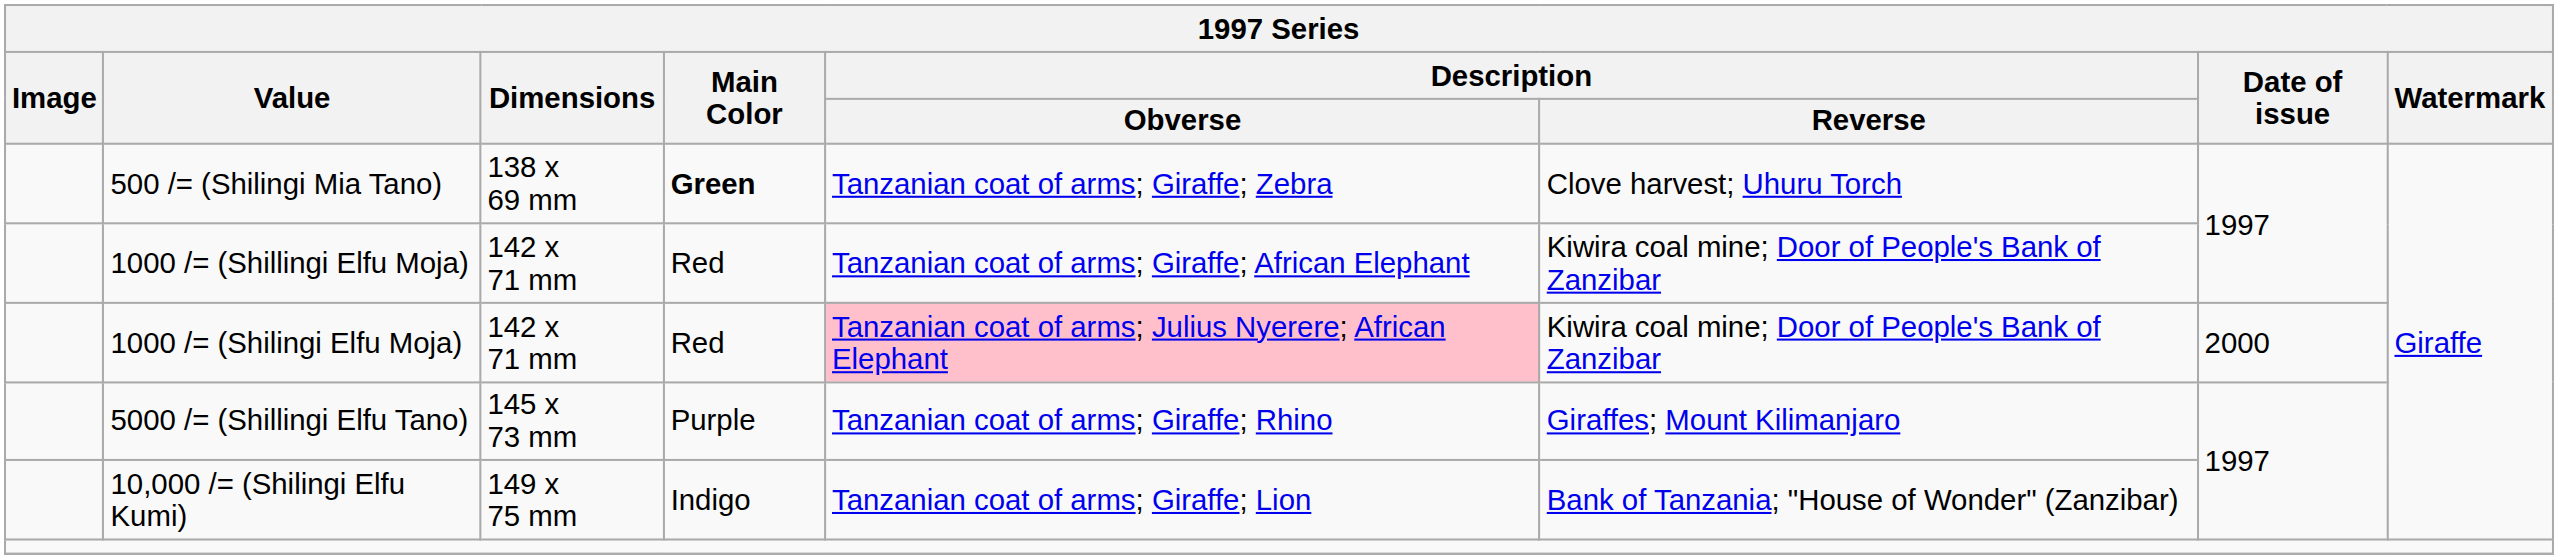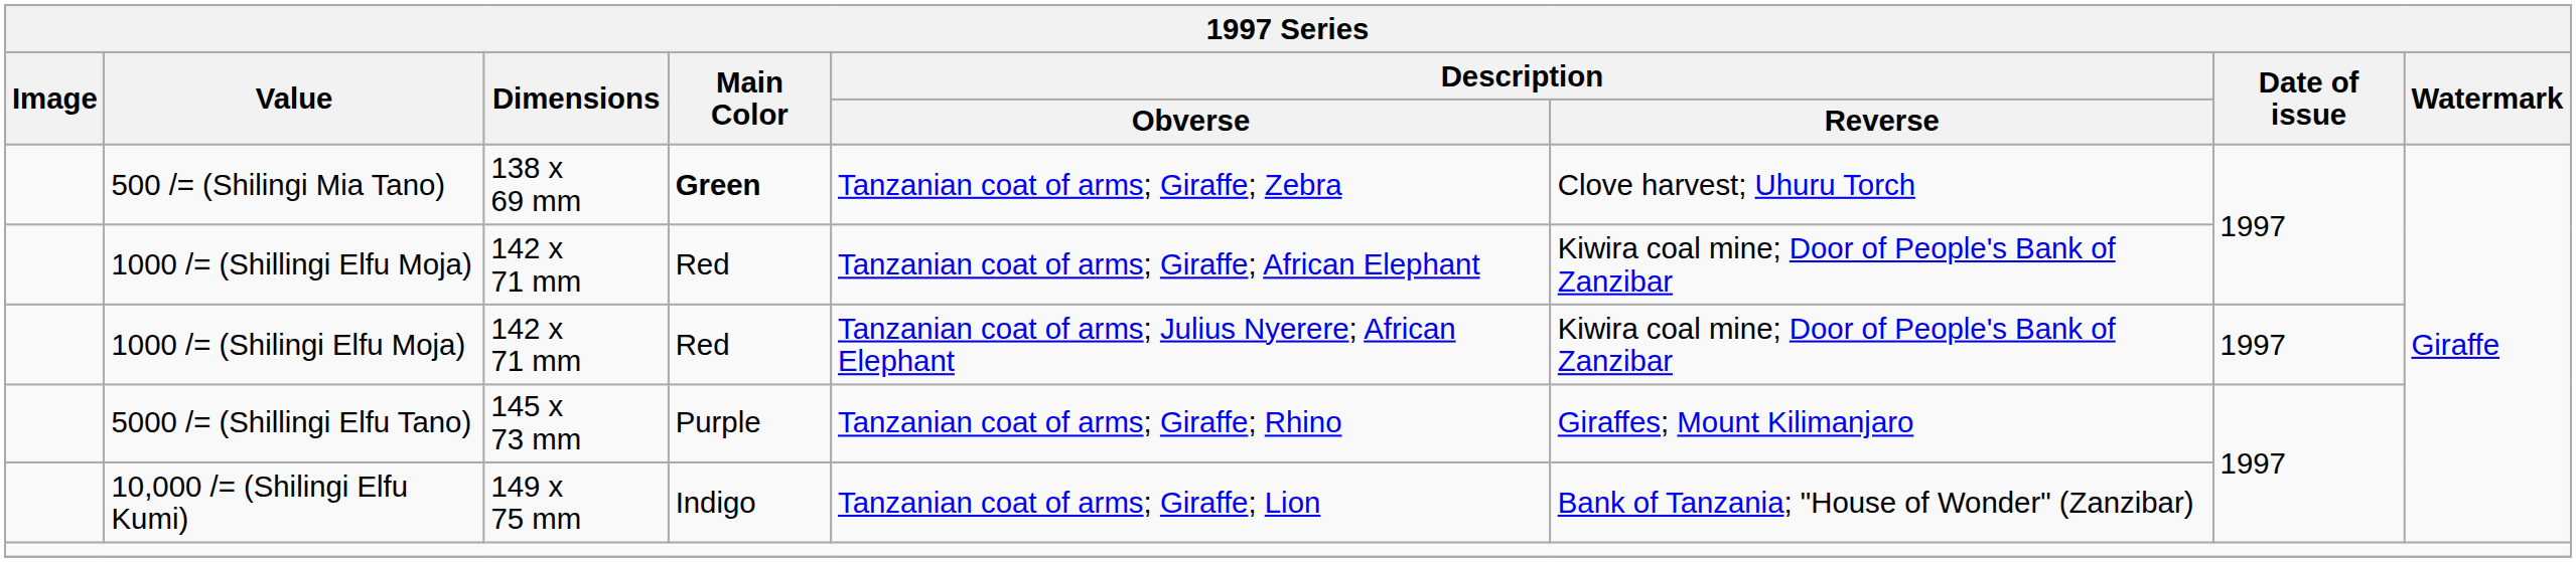1000 /= (Shilingi Elfu Moja) | Description / Obverse: pink background -> no background
1000 /= (Shilingi Elfu Moja) | Date of issue: 2000 -> 1997
